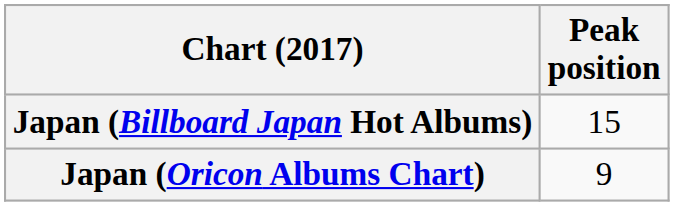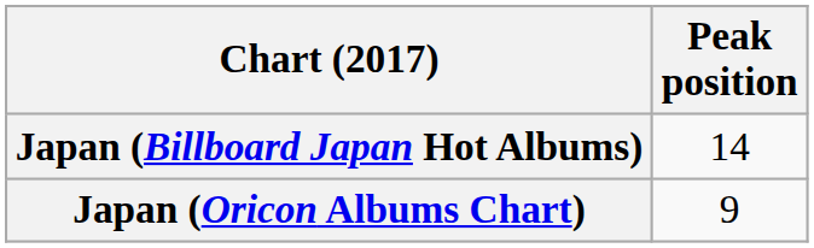Japan (Billboard Japan Hot Albums) | Peak position: 15 -> 14
